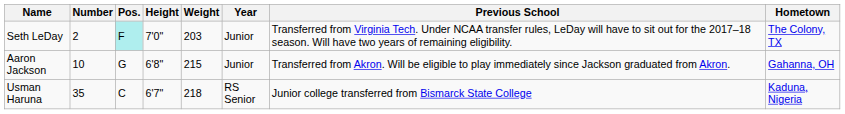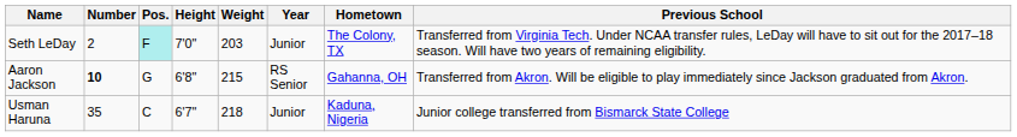columns swapped: Hometown <-> Previous School
Aaron Jackson | Number: normal -> bold
Aaron Jackson | Year: Junior -> RS Senior
Usman Haruna | Year: RS Senior -> Junior
